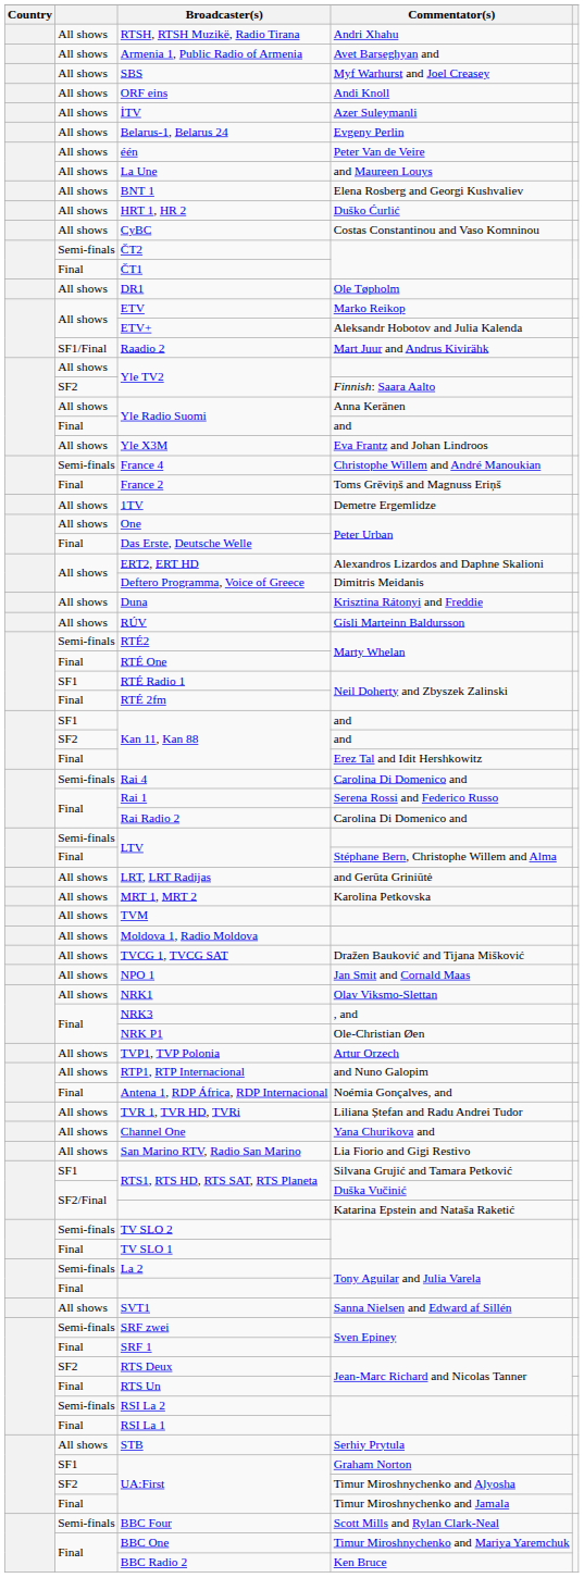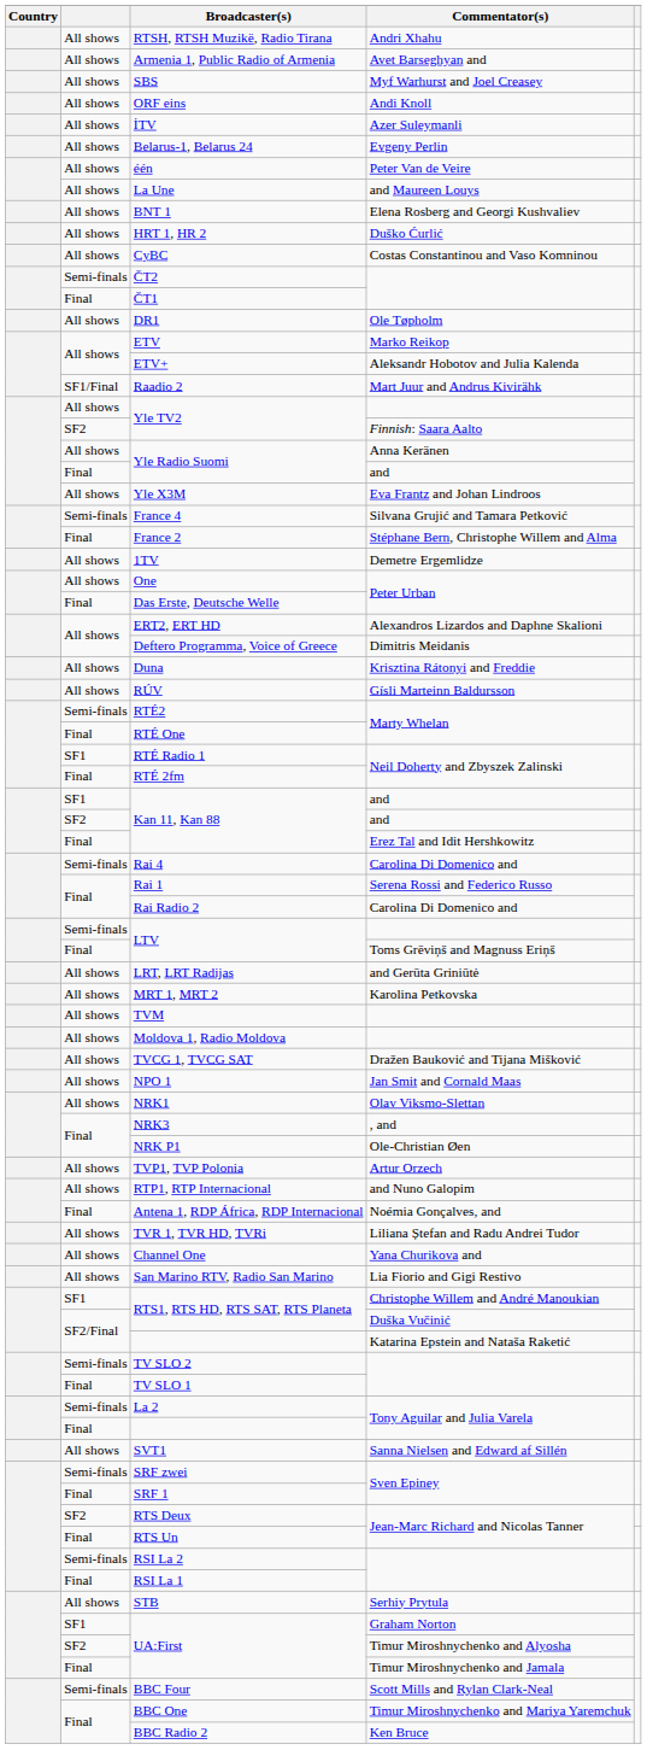France 4 | Commentator(s): Christophe Willem and André Manoukian -> Silvana Grujić and Tamara Petković
France 2 | Commentator(s): Toms Grēviņš and Magnuss Eriņš -> Stéphane Bern, Christophe Willem and Alma
Final / LTV | Commentator(s): Stéphane Bern, Christophe Willem and Alma -> Toms Grēviņš and Magnuss Eriņš
SF1 / RTS1, RTS HD, RTS SAT, RTS Planeta | Commentator(s): Silvana Grujić and Tamara Petković -> Christophe Willem and André Manoukian
